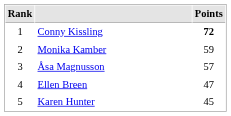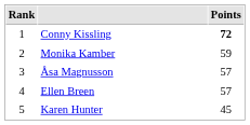Ellen Breen | Points: 47 -> 57
